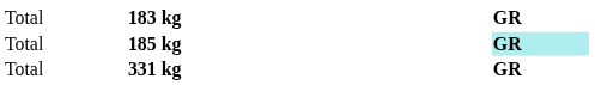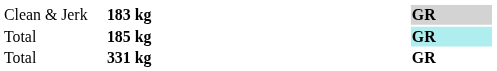183 kg | column 1: Total -> Clean & Jerk
183 kg | column 4: no background -> lightgrey background
